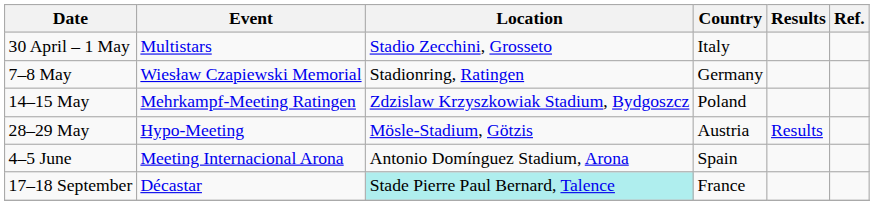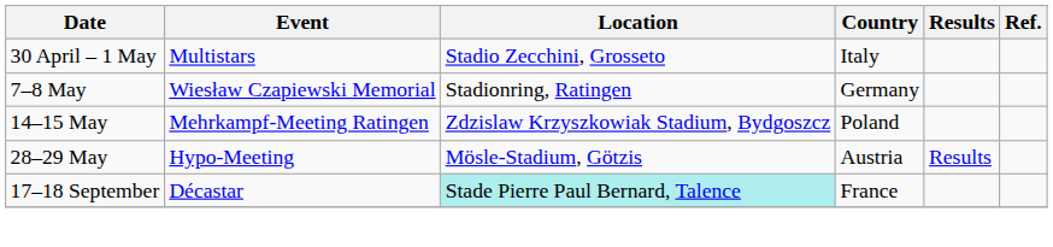- row: 4–5 June | Meeting Internacional Arona | Antonio Domínguez Stadium, Arona | Spain
